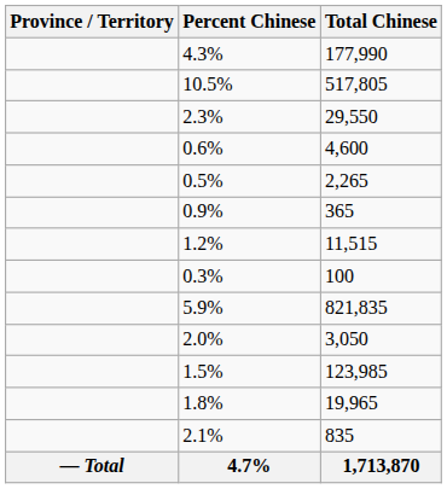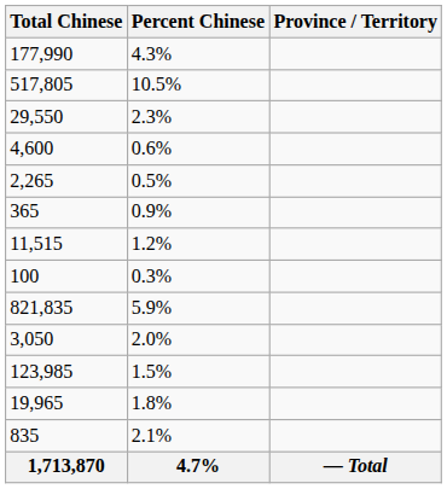columns swapped: Province / Territory <-> Total Chinese
